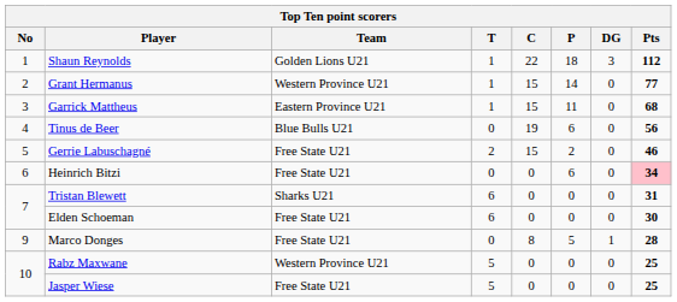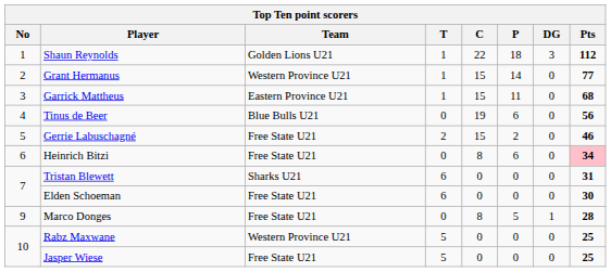Heinrich Bitzi | C: 0 -> 8
